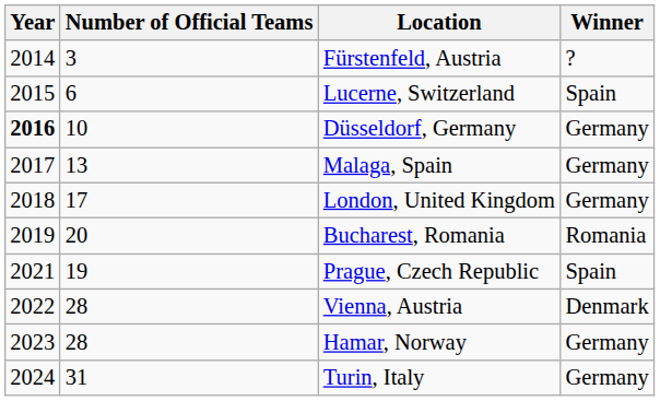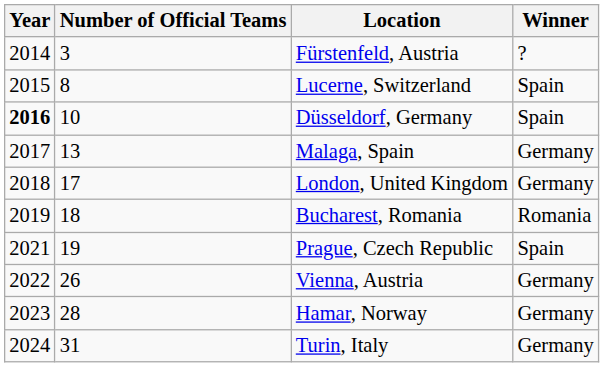Lucerne, Switzerland | Number of Official Teams: 6 -> 8
Düsseldorf, Germany | Winner: Germany -> Spain
Bucharest, Romania | Number of Official Teams: 20 -> 18
Vienna, Austria | Number of Official Teams: 28 -> 26
Vienna, Austria | Winner: Denmark -> Germany
